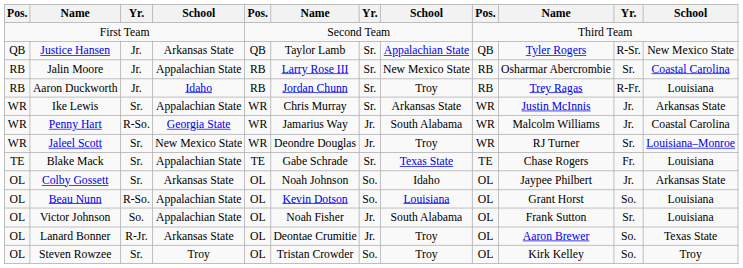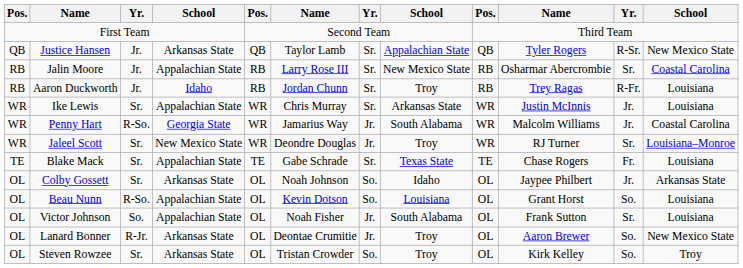Ike Lewis | column 12: Arkansas State -> Louisiana
Lanard Bonner | column 12: Texas State -> New Mexico State
Steven Rowzee | column 4: Troy -> Arkansas State
